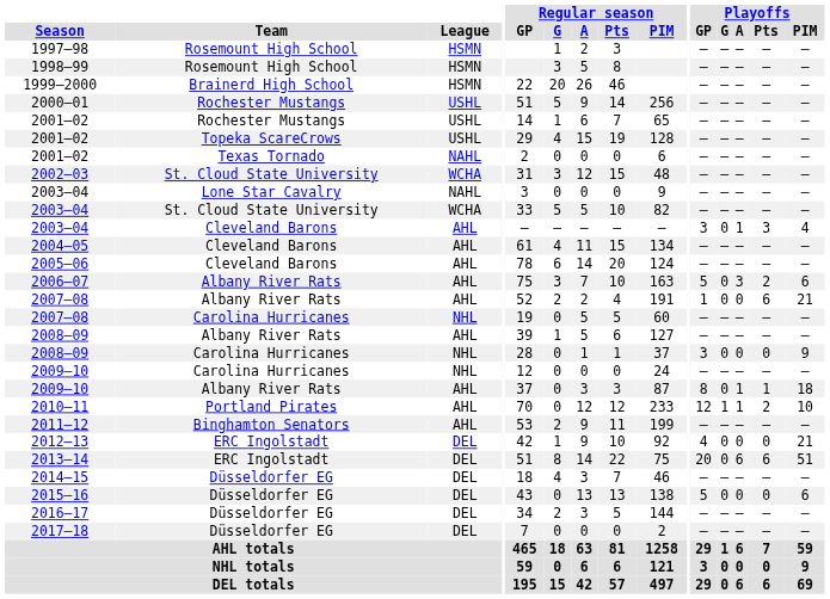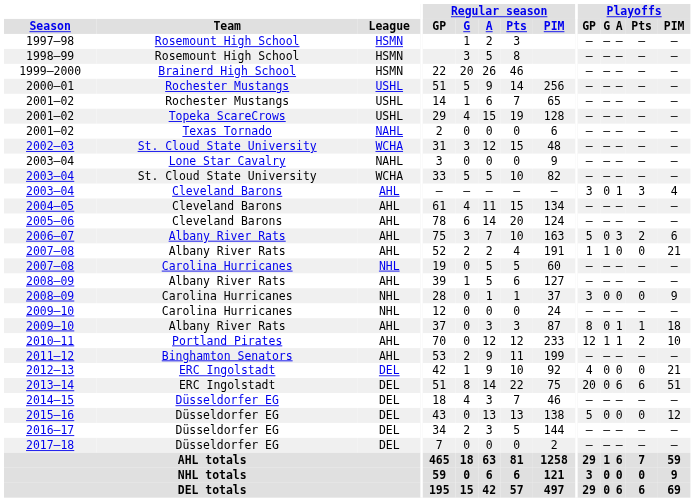2007–08 / Albany River Rats | Playoffs / G: 0 -> 1
2007–08 / Albany River Rats | Playoffs / Pts: 6 -> 0
2015–16 | Playoffs / PIM: 6 -> 12
